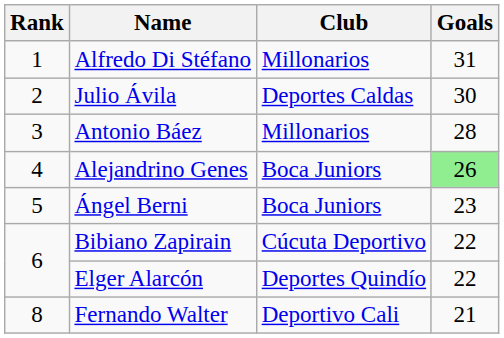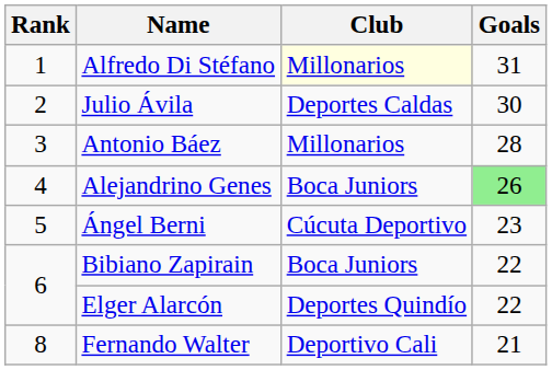Alfredo Di Stéfano | Club: no background -> lightyellow background
Ángel Berni | Club: Boca Juniors -> Cúcuta Deportivo
Bibiano Zapirain | Club: Cúcuta Deportivo -> Boca Juniors
